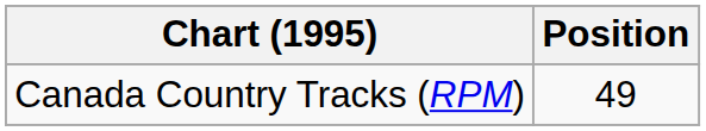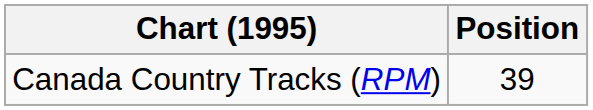Canada Country Tracks (RPM) | Position: 49 -> 39
